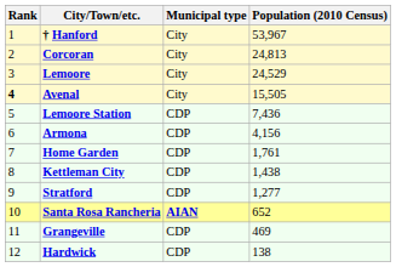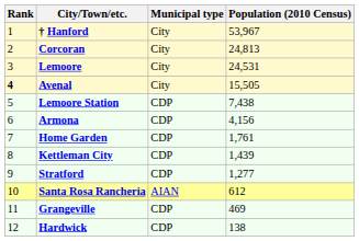Lemoore | Population (2010 Census): 24,529 -> 24,531
Lemoore Station | Population (2010 Census): 7,436 -> 7,438
Kettleman City | Population (2010 Census): 1,438 -> 1,439
Santa Rosa Rancheria | Municipal type: bold -> normal
Santa Rosa Rancheria | Population (2010 Census): 652 -> 612
